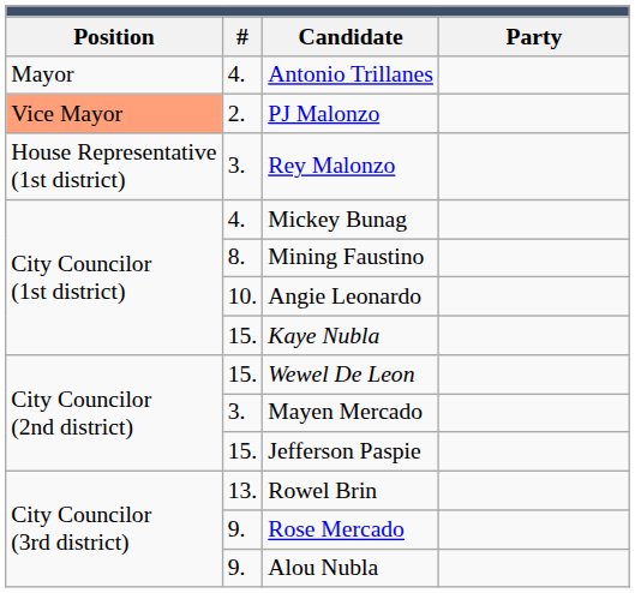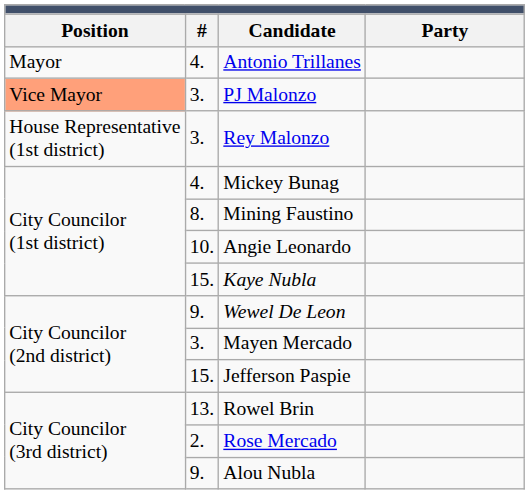PJ Malonzo | column 2: 2. -> 3.
Wewel De Leon | column 2: 15. -> 9.
Rose Mercado | column 2: 9. -> 2.
